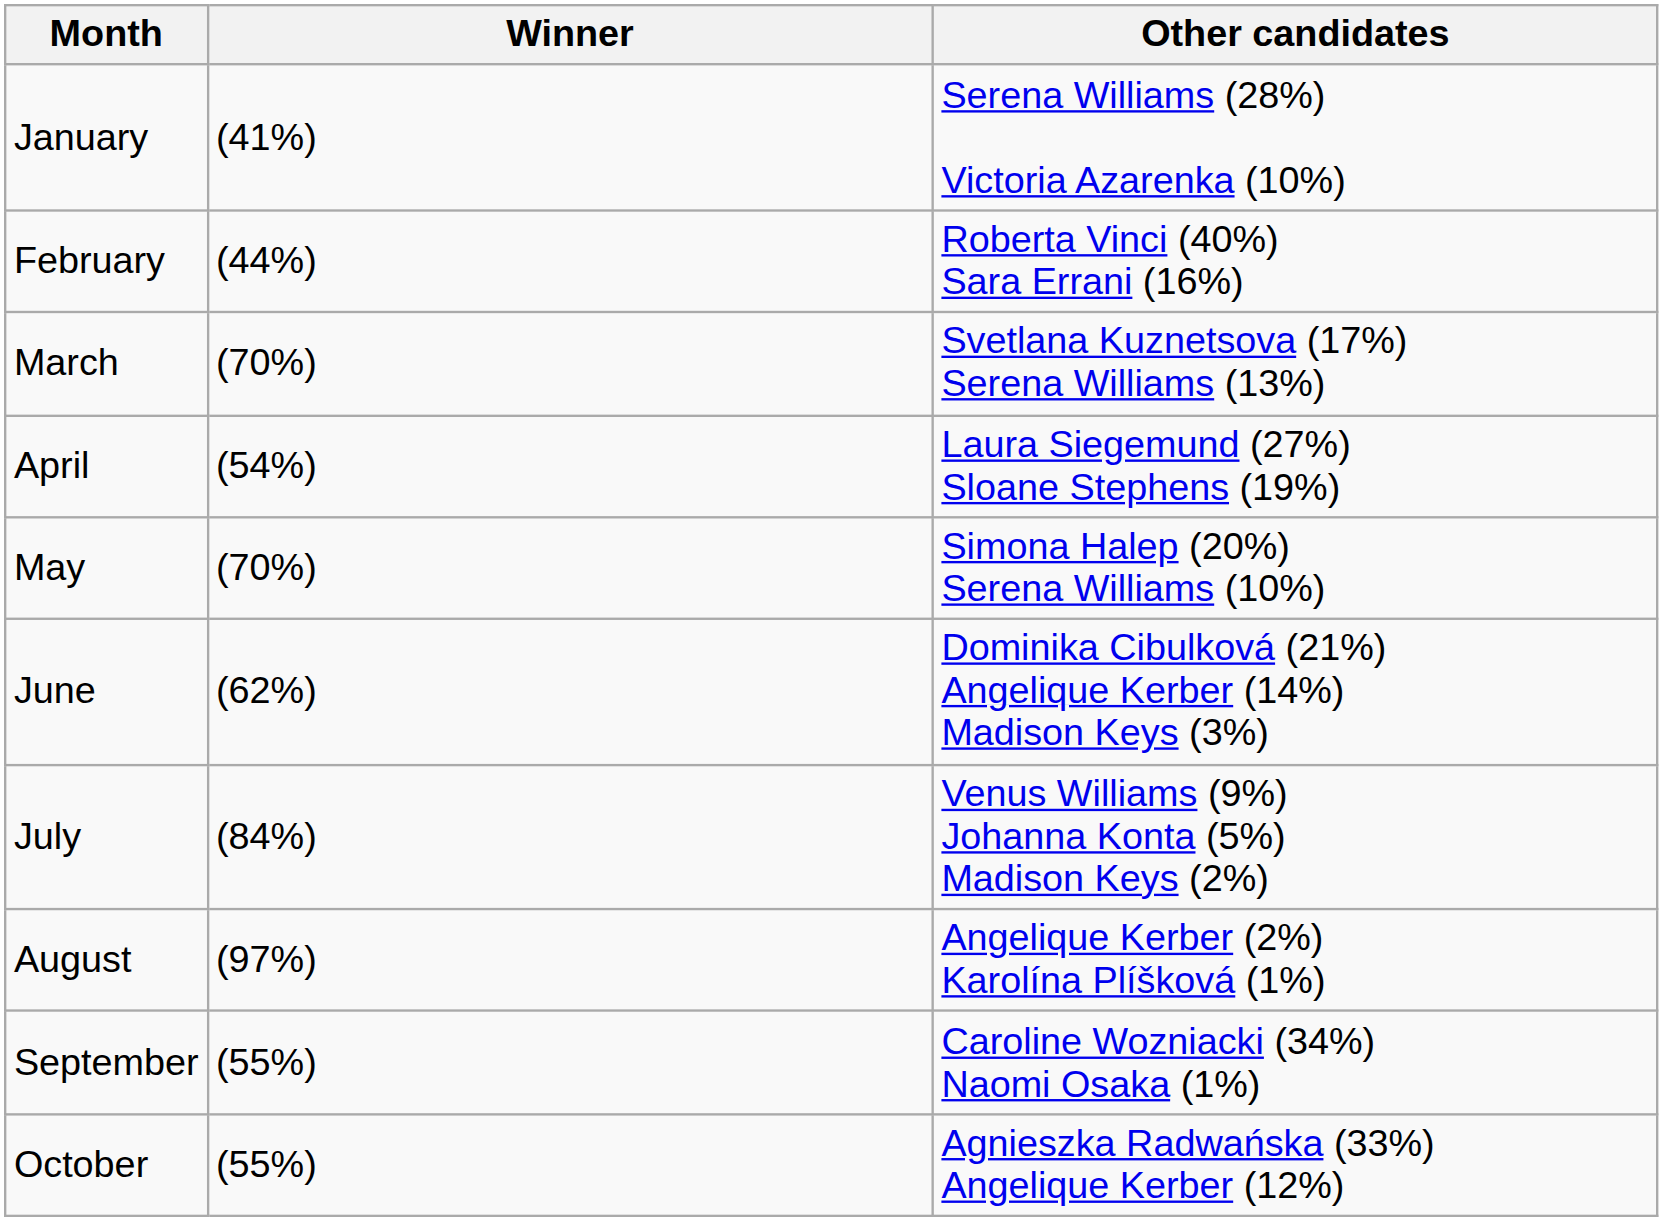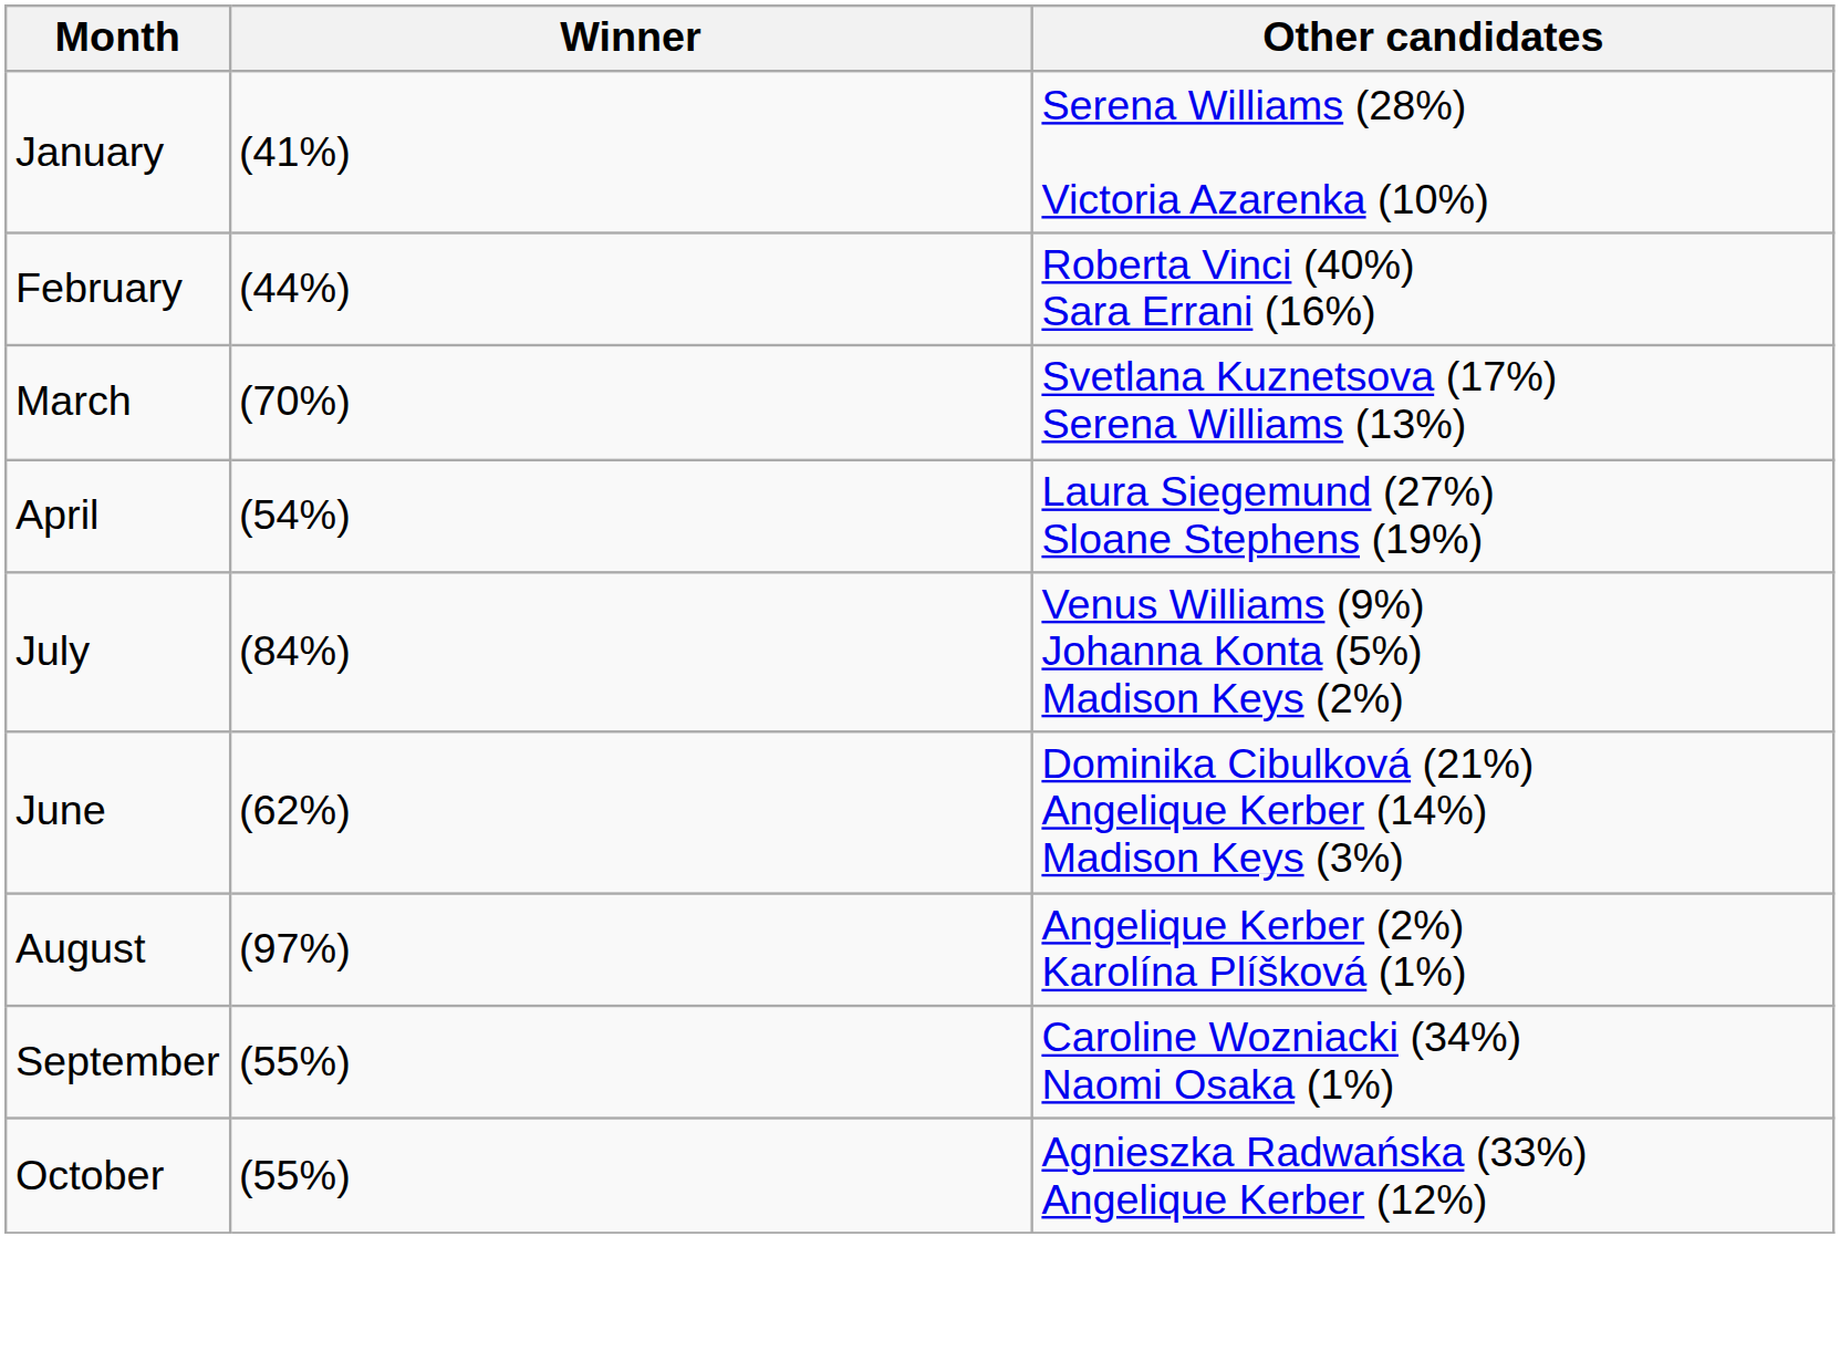- row: May | (70%) | Simona Halep (20%) Serena Williams (10%)
rows swapped: June <-> July
